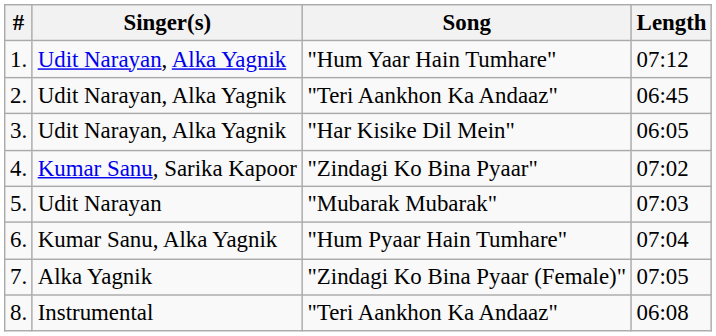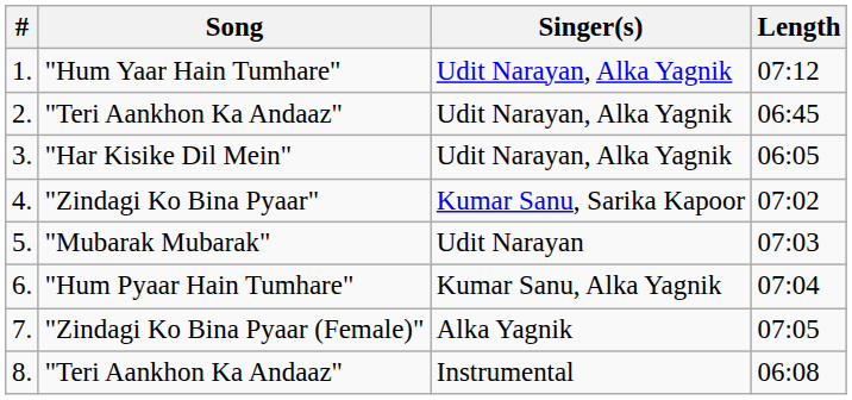columns swapped: Song <-> Singer(s)
